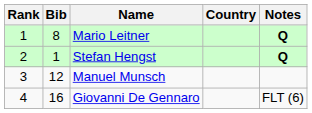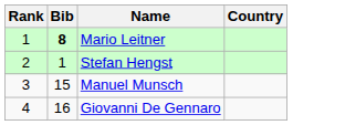- column: Notes | Q | Q | FLT (6)
Mario Leitner | Bib: normal -> bold
Manuel Munsch | Bib: 12 -> 15
